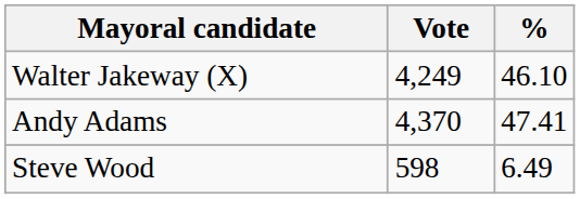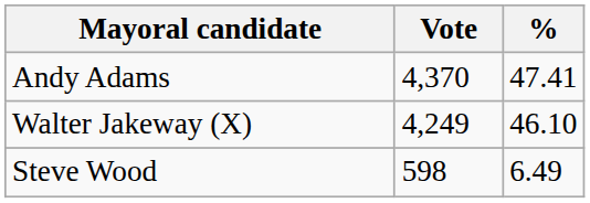rows swapped: Andy Adams <-> Walter Jakeway (X)
